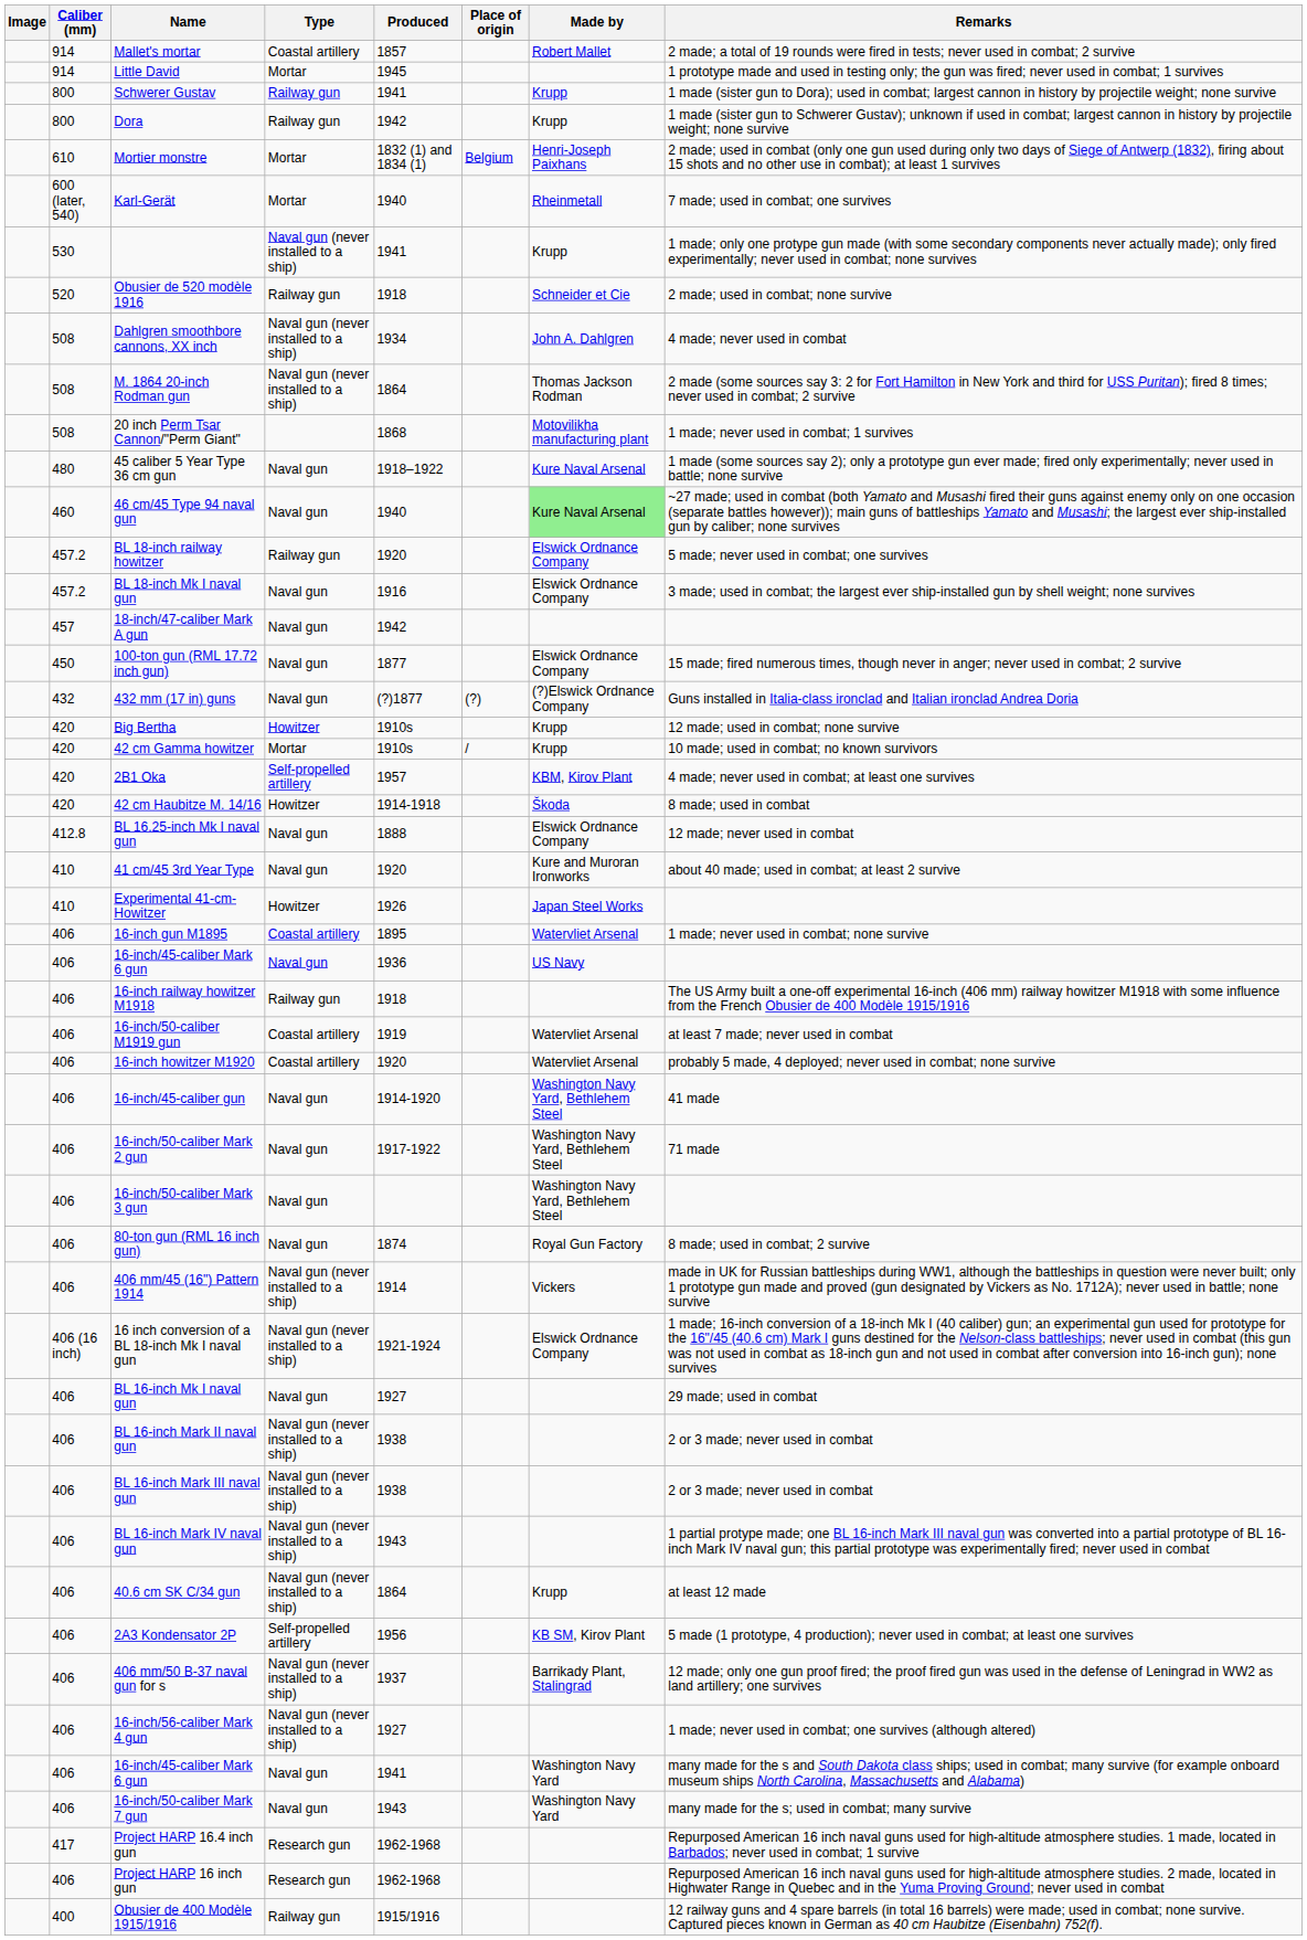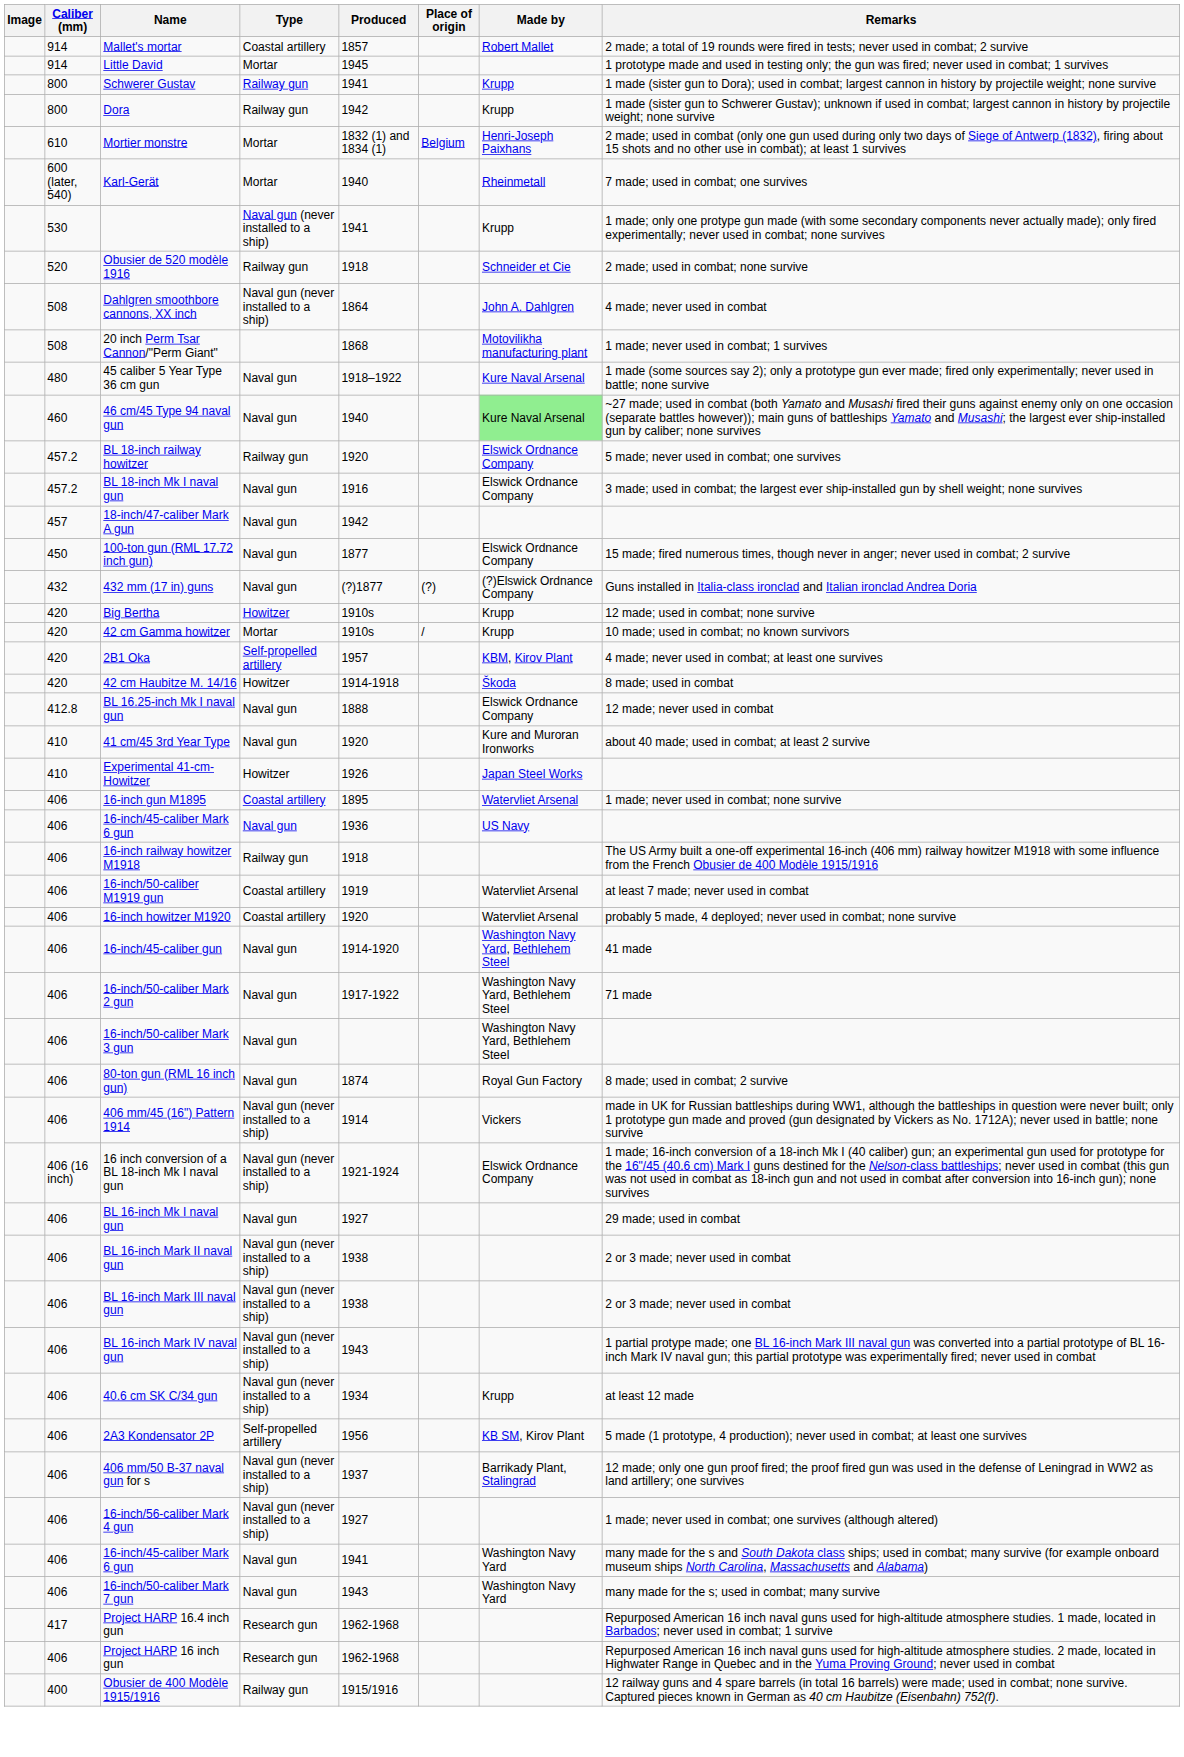Dahlgren smoothbore cannons, XX inch | Produced: 1934 -> 1864
- row: 508 | M. 1864 20-inch Rodman gun | Naval gun (never installed to a ship) | 1864 | Thomas Jackson Rodman | 2 made (some sources say 3: 2 for Fort Hamilton in New York and third for USS Puritan); fired 8 times; never used in combat; 2 survive
40.6 cm SK C/34 gun | Produced: 1864 -> 1934
